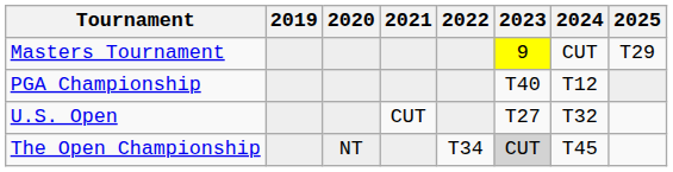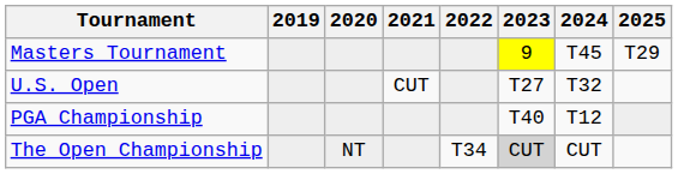Masters Tournament | 2024: CUT -> T45
rows swapped: PGA Championship <-> U.S. Open
The Open Championship | 2024: T45 -> CUT
